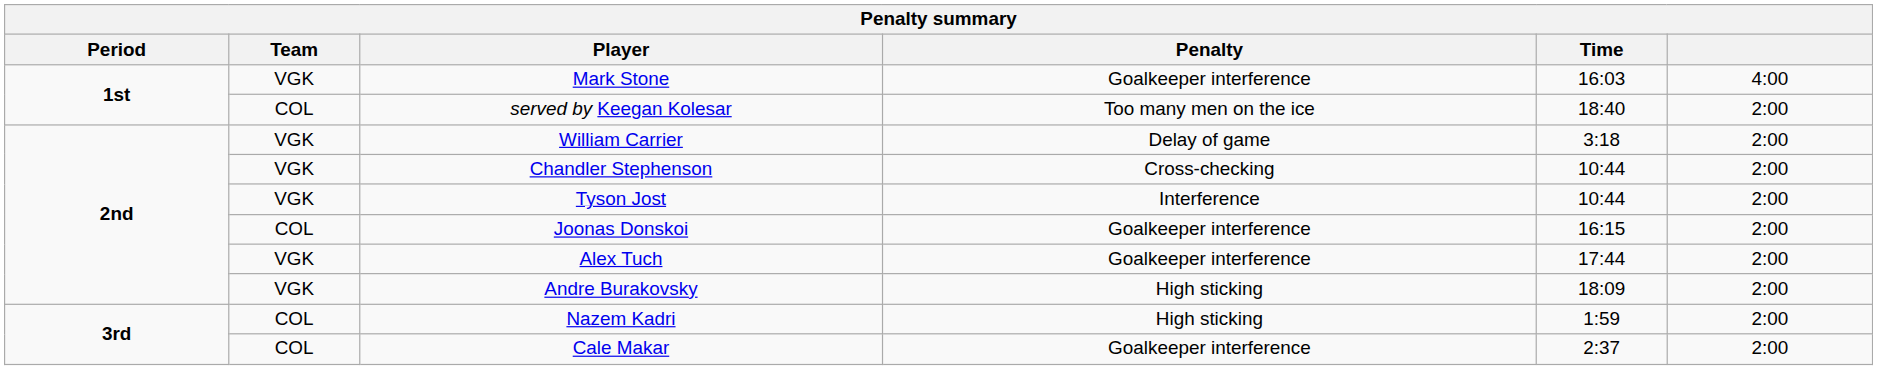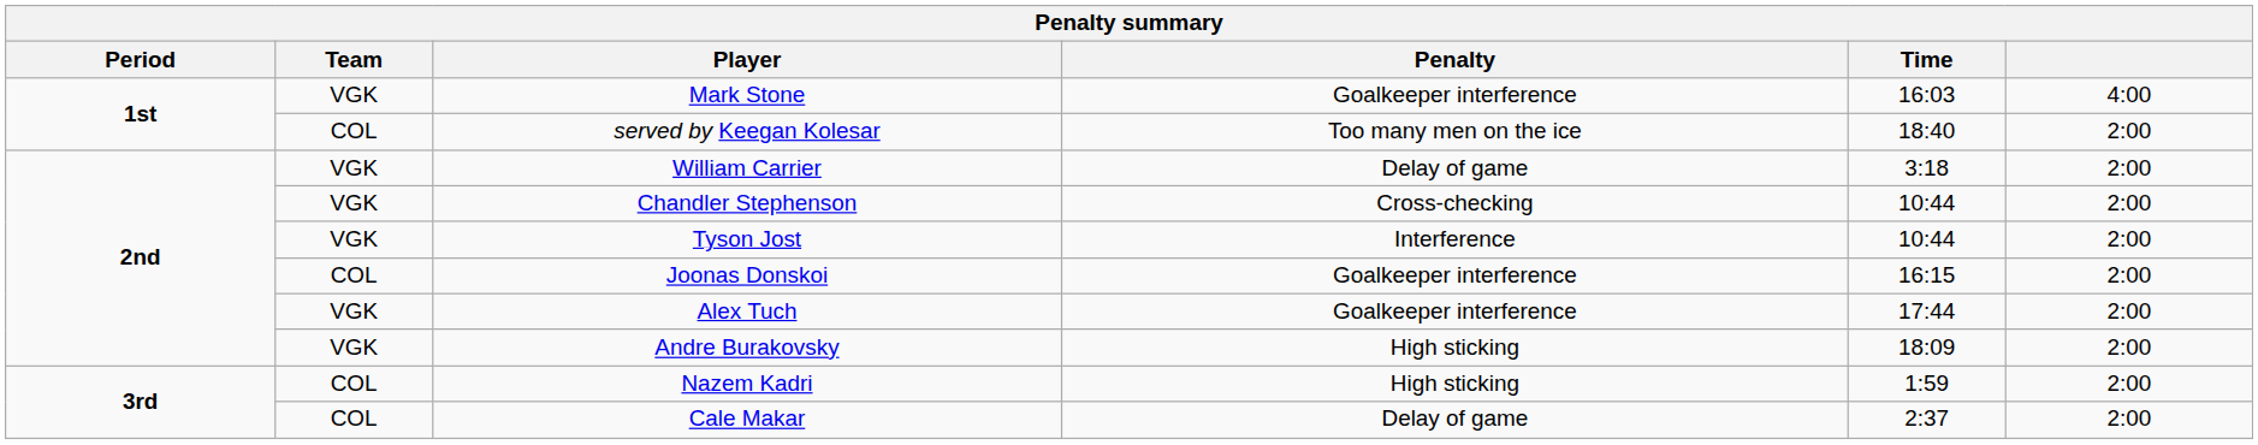Cale Makar | Penalty: Goalkeeper interference -> Delay of game
